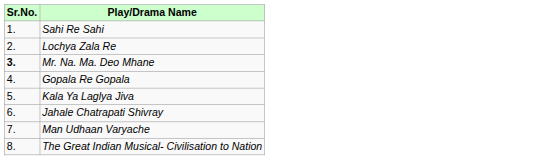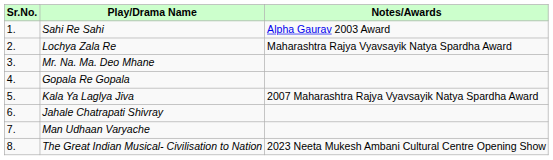+ column: Notes/Awards | Alpha Gaurav 2003 Award | Maharashtra Rajya Vyavsayik Natya Spardha Award | 2007 Maharashtra Rajya Vyavsayik Natya Spardha Award | 2023 Neeta Mukesh Ambani Cultural Centre Opening Show
Mr. Na. Ma. Deo Mhane | Sr.No.: bold -> normal
